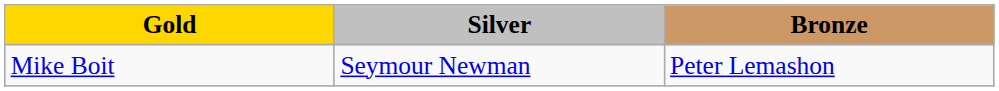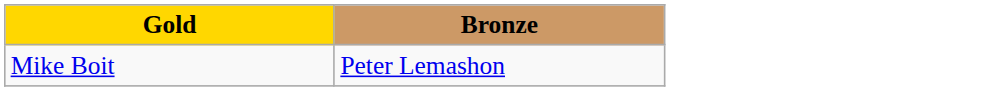- column: Silver | Seymour Newman
